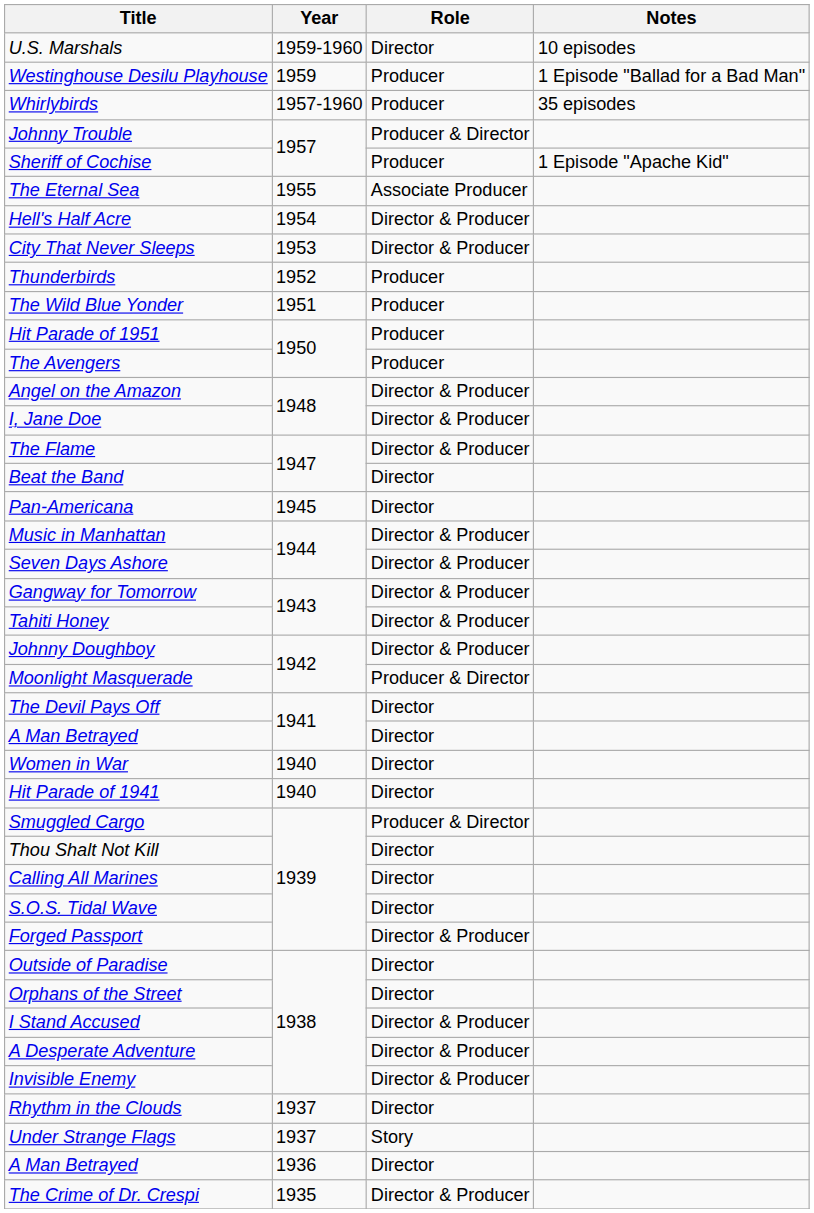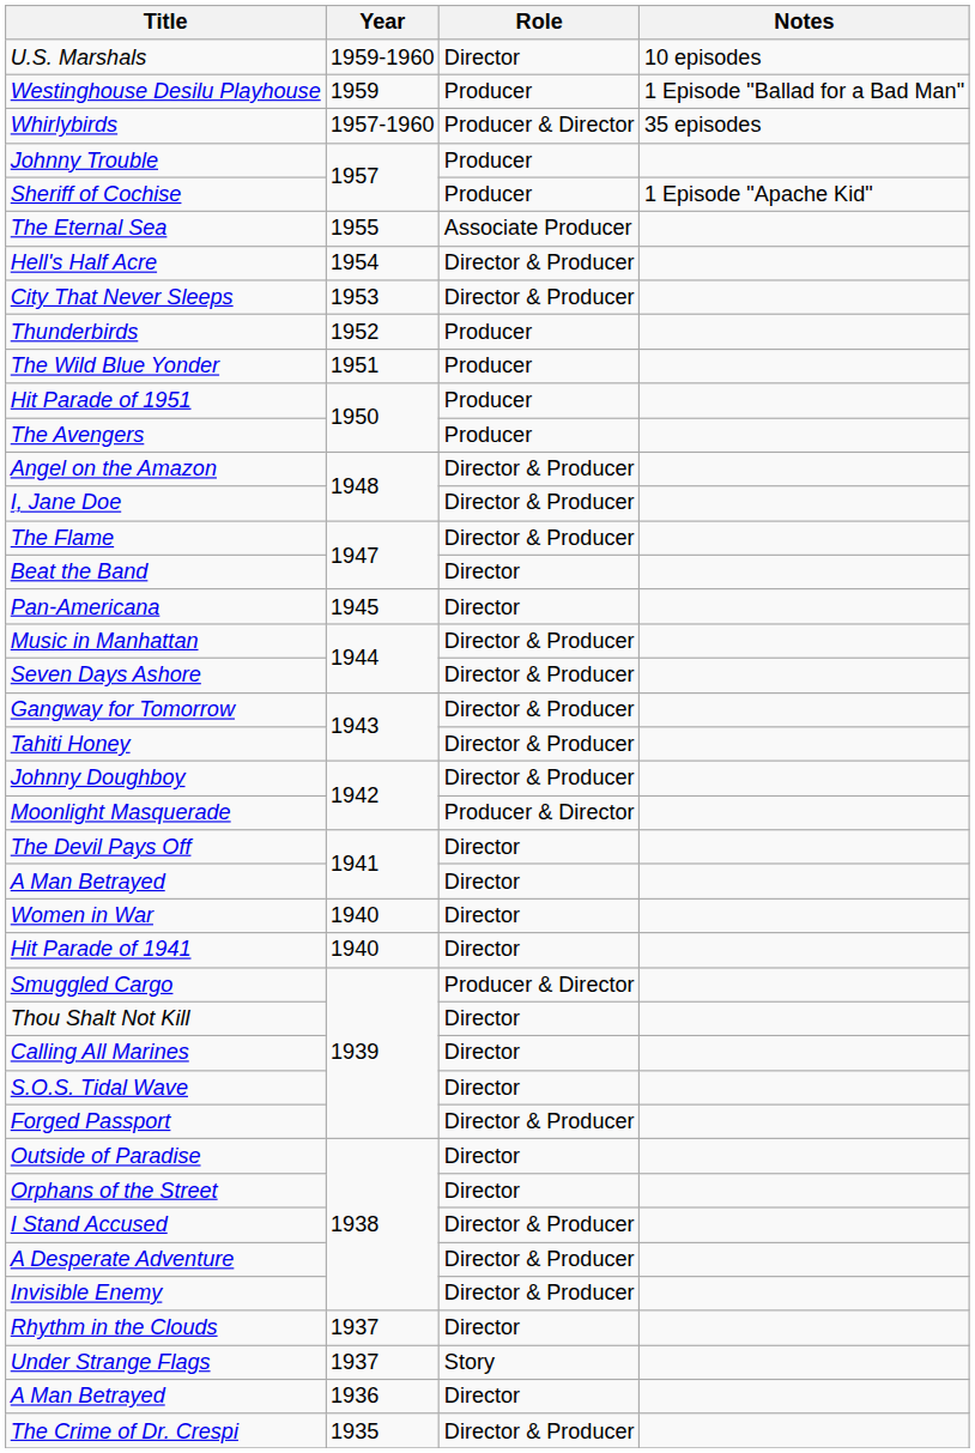Whirlybirds | Role: Producer -> Producer & Director
Johnny Trouble | Role: Producer & Director -> Producer
